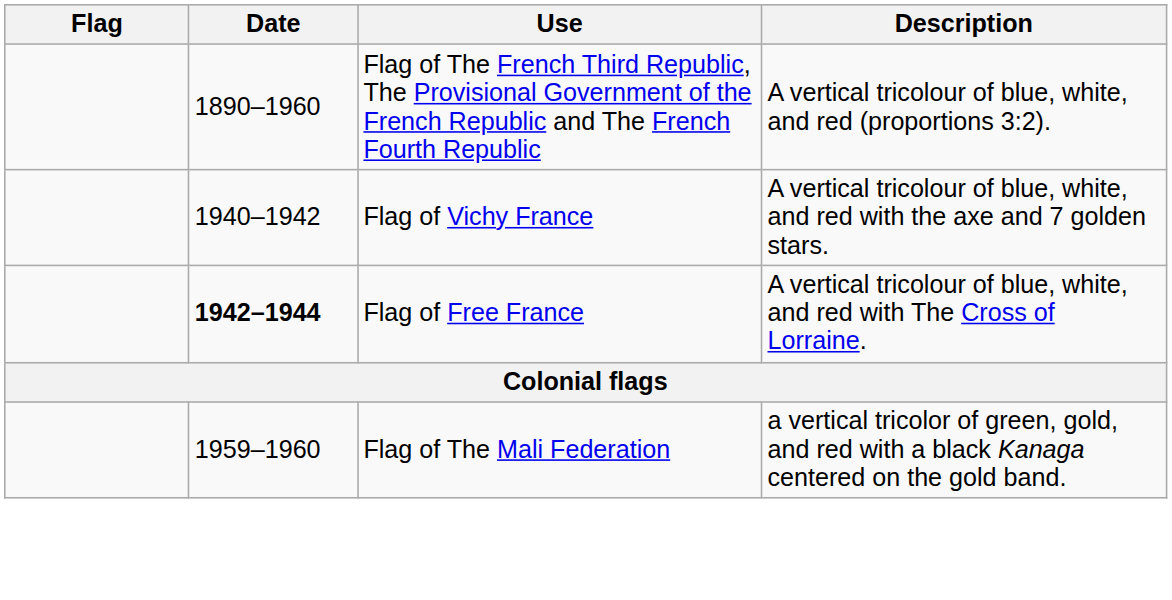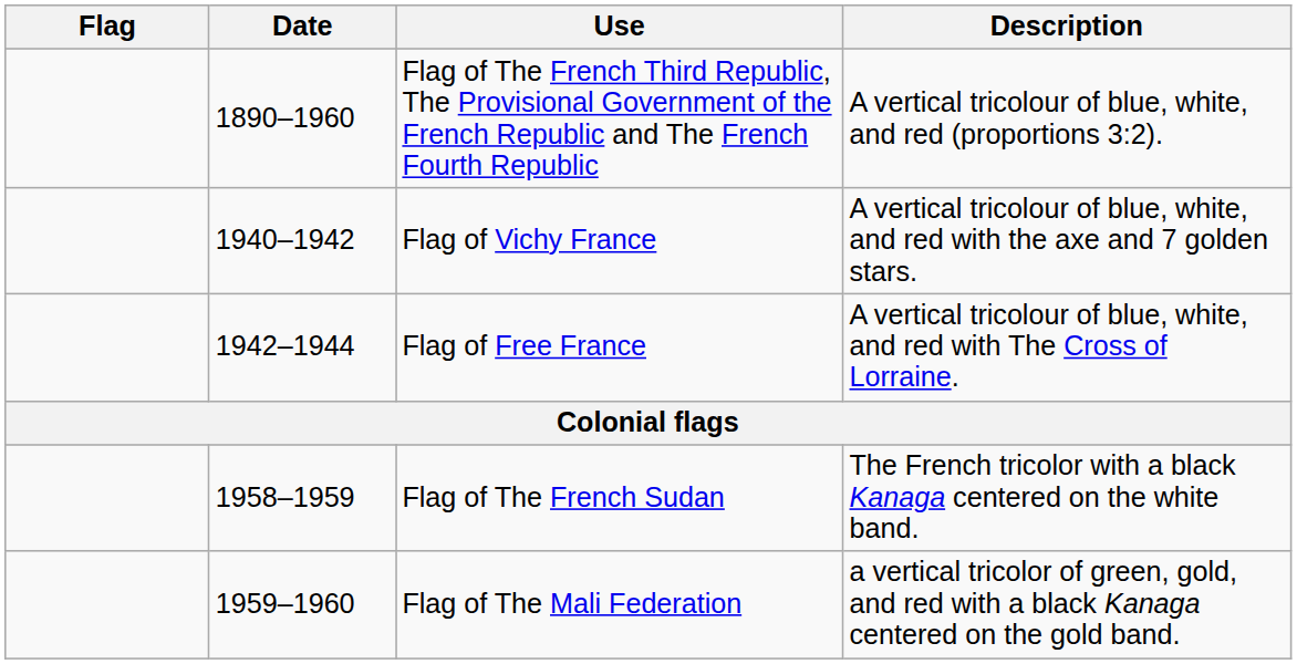Flag of Free France | Date: bold -> normal
+ row: 1958–1959 | Flag of The French Sudan | The French tricolor with a black Kanaga centered on the white band.
